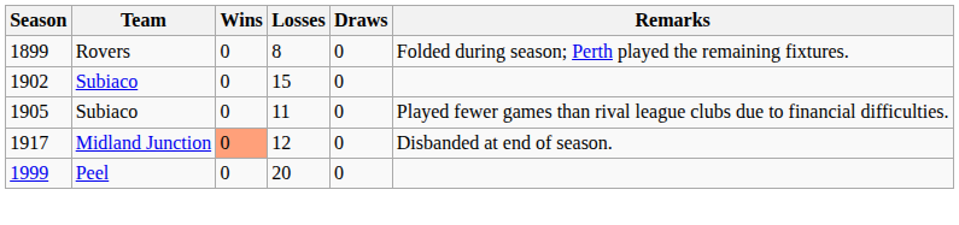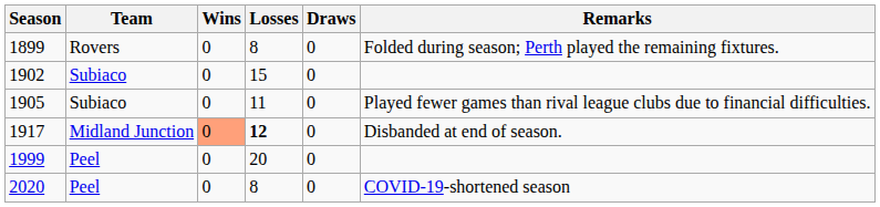1917 | Losses: normal -> bold
+ row: 2020 | Peel | 0 | 8 | 0 | COVID-19-shortened season
